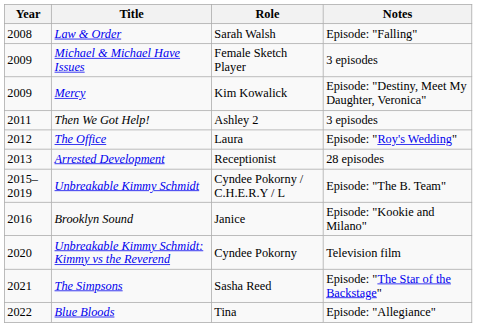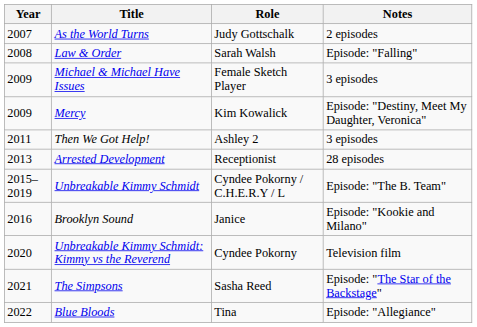+ row: 2007 | As the World Turns | Judy Gottschalk | 2 episodes
- row: 2012 | The Office | Laura | Episode: "Roy's Wedding"
